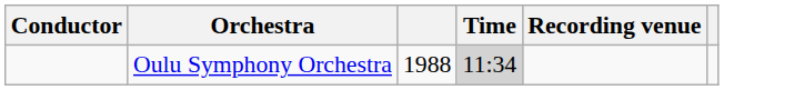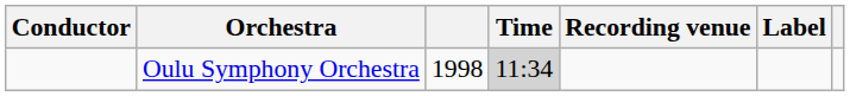+ column: Label
Oulu Symphony Orchestra | column 3: 1988 -> 1998
